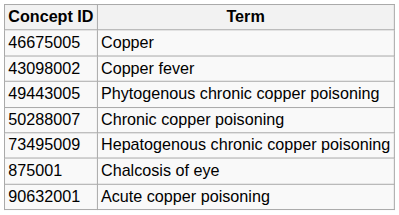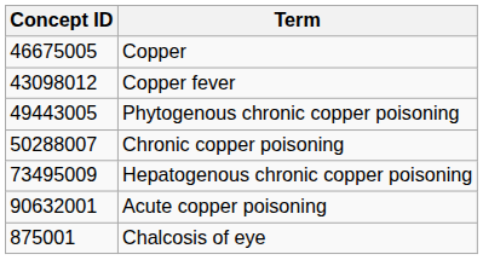Copper fever | Concept ID: 43098002 -> 43098012
rows swapped: Chalcosis of eye <-> Acute copper poisoning
